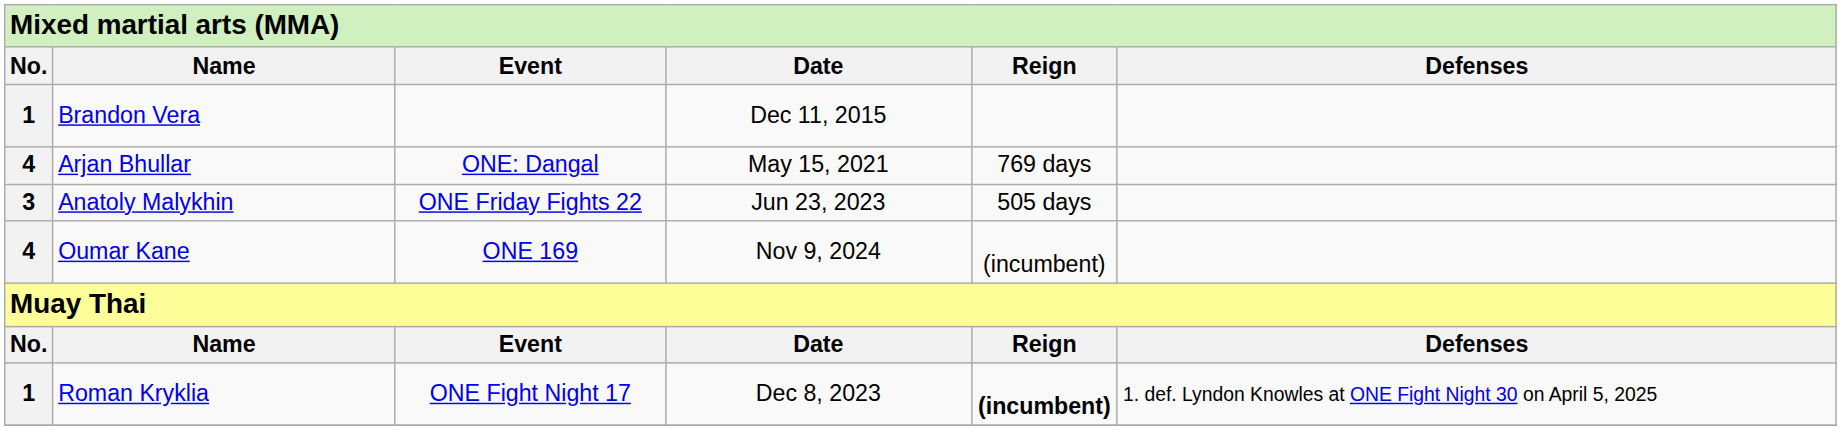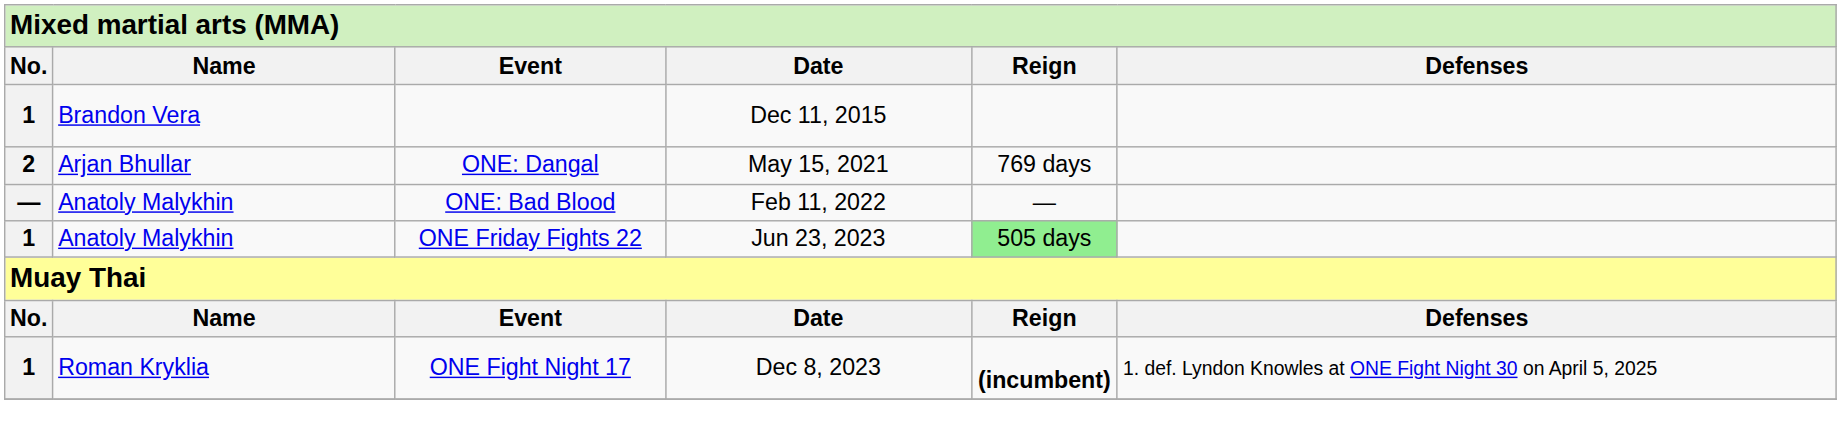ONE: Dangal | column 1: 4 -> 2
+ row: — | Anatoly Malykhin | ONE: Bad Blood | Feb 11, 2022 | —
ONE Friday Fights 22 | column 1: 3 -> 1
ONE Friday Fights 22 | column 5: no background -> lightgreen background
- row: 4 | Oumar Kane | ONE 169 | Nov 9, 2024 | (incumbent)
